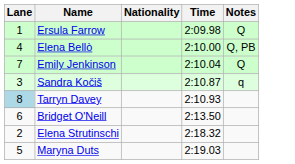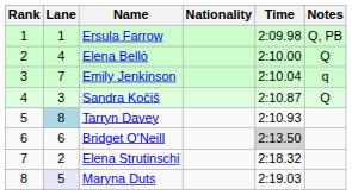+ column: Rank | 1 | 2 | 3 | 4 | 5 | 6 | 7 | 8
Ersula Farrow | Notes: Q -> Q, PB
Elena Bellò | Notes: Q, PB -> Q
Emily Jenkinson | Notes: Q -> q
Sandra Kočiš | Notes: q -> Q
Bridget O'Neill | Time: no background -> lightgrey background
Maryna Duts | Lane: no background -> lavender background
